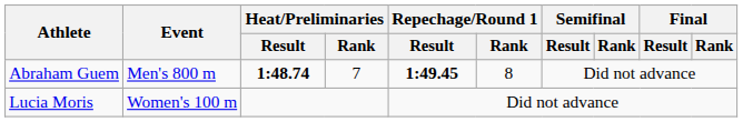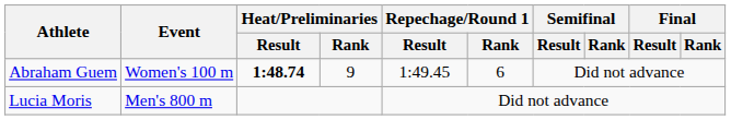Abraham Guem | Event: Men's 800 m -> Women's 100 m
Abraham Guem | Heat/Preliminaries / Rank: 7 -> 9
Abraham Guem | Repechage/Round 1 / Result: bold -> normal
Abraham Guem | Repechage/Round 1 / Rank: 8 -> 6
Lucia Moris | Event: Women's 100 m -> Men's 800 m
